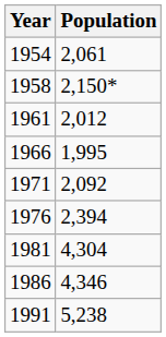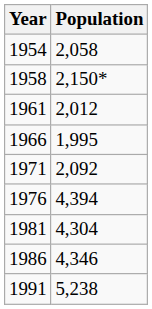1954 | Population: 2,061 -> 2,058
1976 | Population: 2,394 -> 4,394
